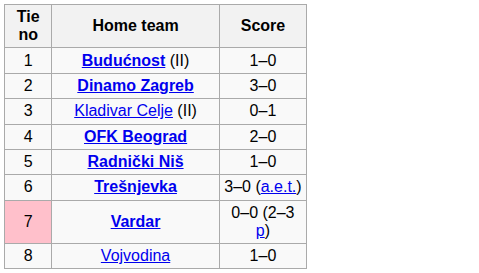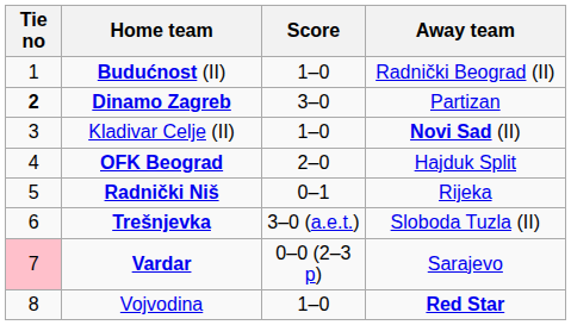+ column: Away team | Radnički Beograd (II) | Partizan | Novi Sad (II) | Hajduk Split | Rijeka | Sloboda Tuzla (II) | Sarajevo | Red Star
Dinamo Zagreb | Tie no: normal -> bold
Kladivar Celje (II) | Score: 0–1 -> 1–0
Radnički Niš | Score: 1–0 -> 0–1
